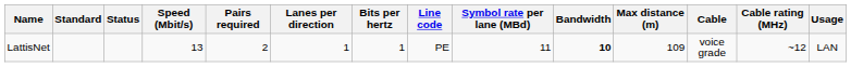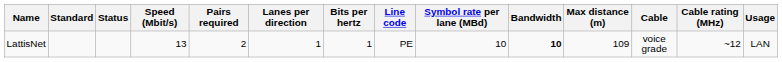LattisNet | Symbol rate per lane (MBd): 11 -> 10
